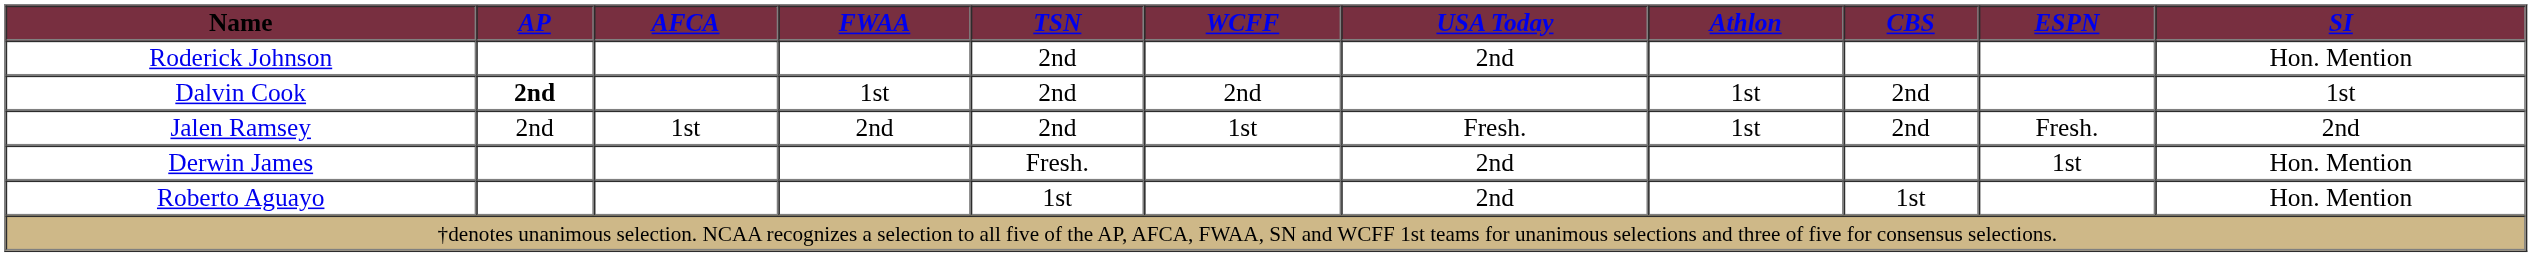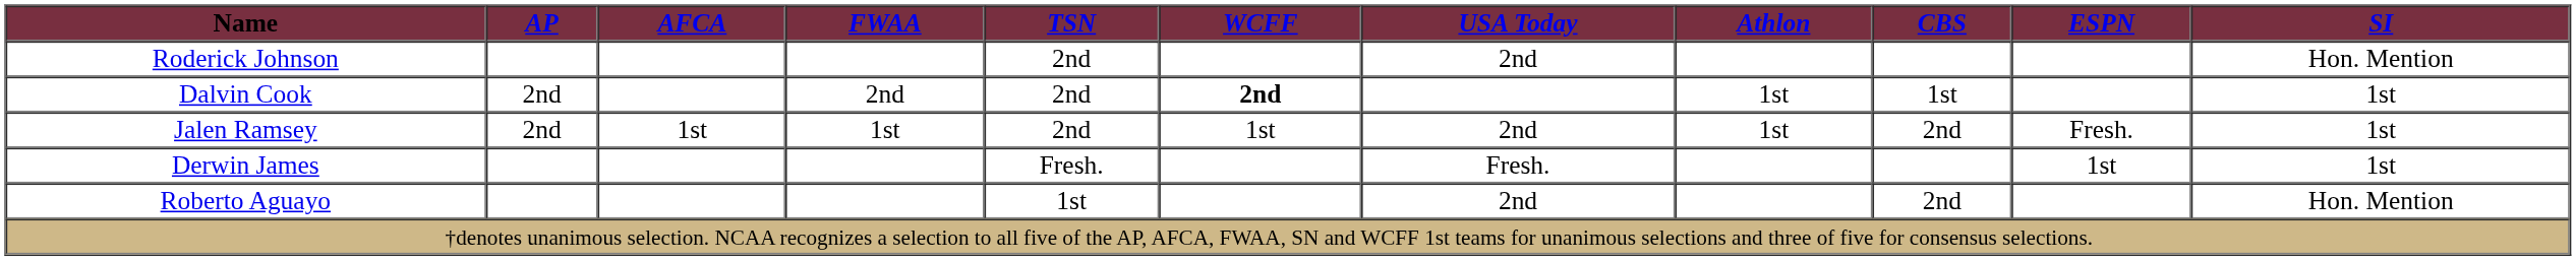Dalvin Cook | AP: bold -> normal
Dalvin Cook | FWAA: 1st -> 2nd
Dalvin Cook | WCFF: normal -> bold
Dalvin Cook | CBS: 2nd -> 1st
Jalen Ramsey | FWAA: 2nd -> 1st
Jalen Ramsey | USA Today: Fresh. -> 2nd
Jalen Ramsey | SI: 2nd -> 1st
Derwin James | USA Today: 2nd -> Fresh.
Derwin James | SI: Hon. Mention -> 1st
Roberto Aguayo | CBS: 1st -> 2nd
